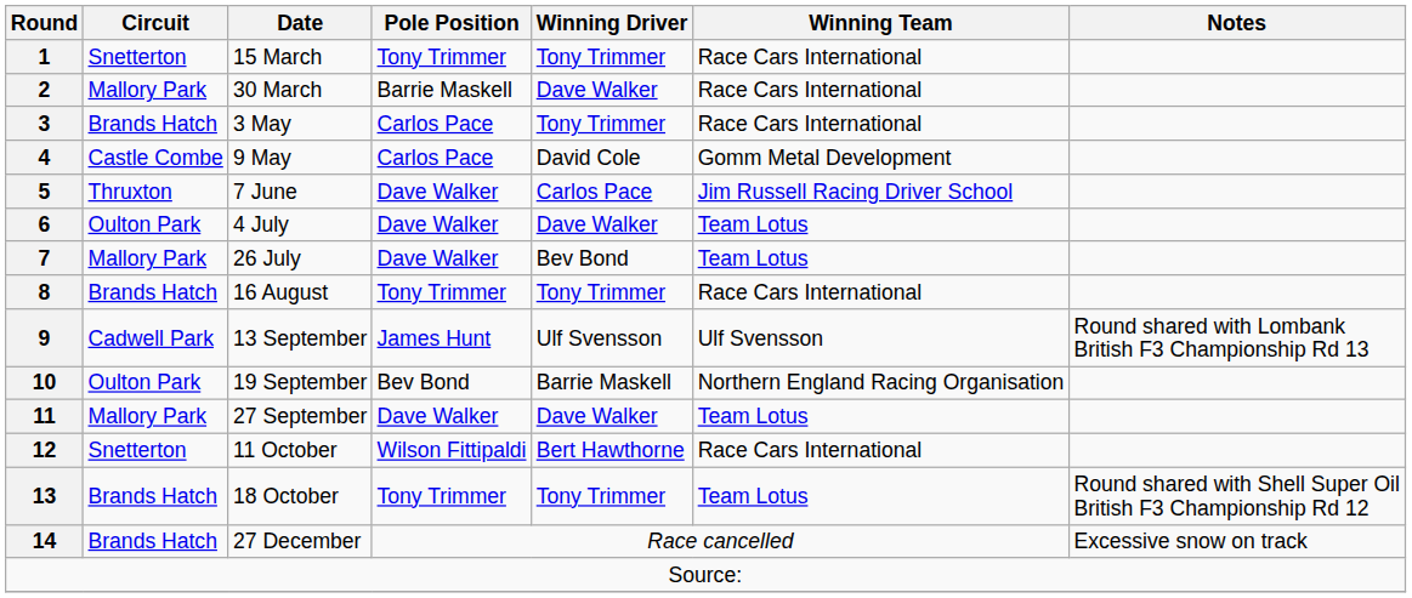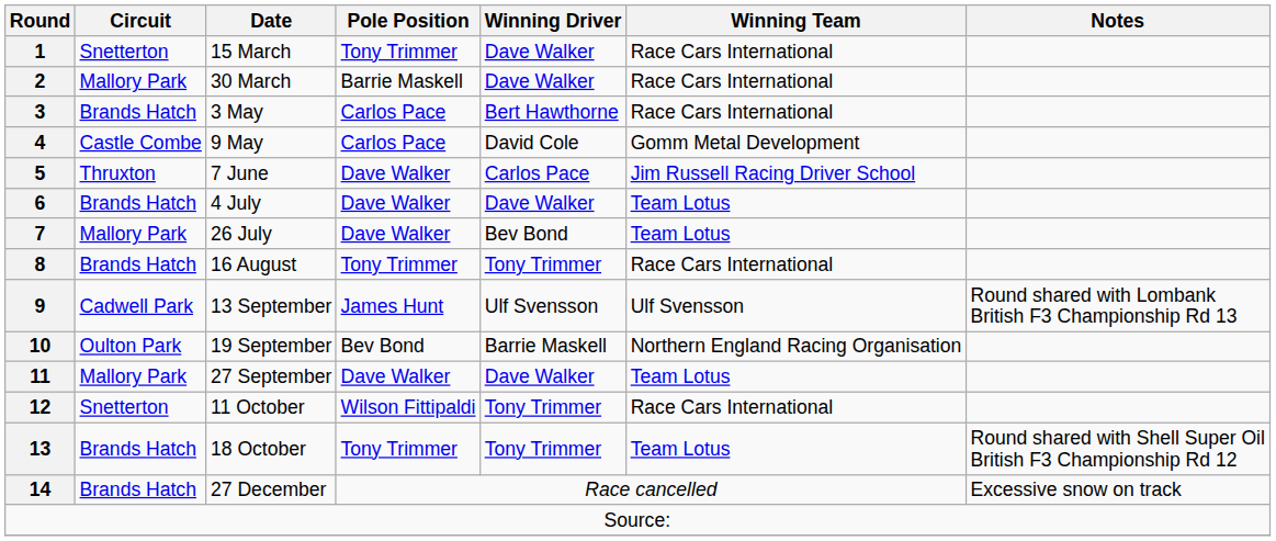1 | Winning Driver: Tony Trimmer -> Dave Walker
3 | Winning Driver: Tony Trimmer -> Bert Hawthorne
6 | Circuit: Oulton Park -> Brands Hatch
12 | Winning Driver: Bert Hawthorne -> Tony Trimmer
